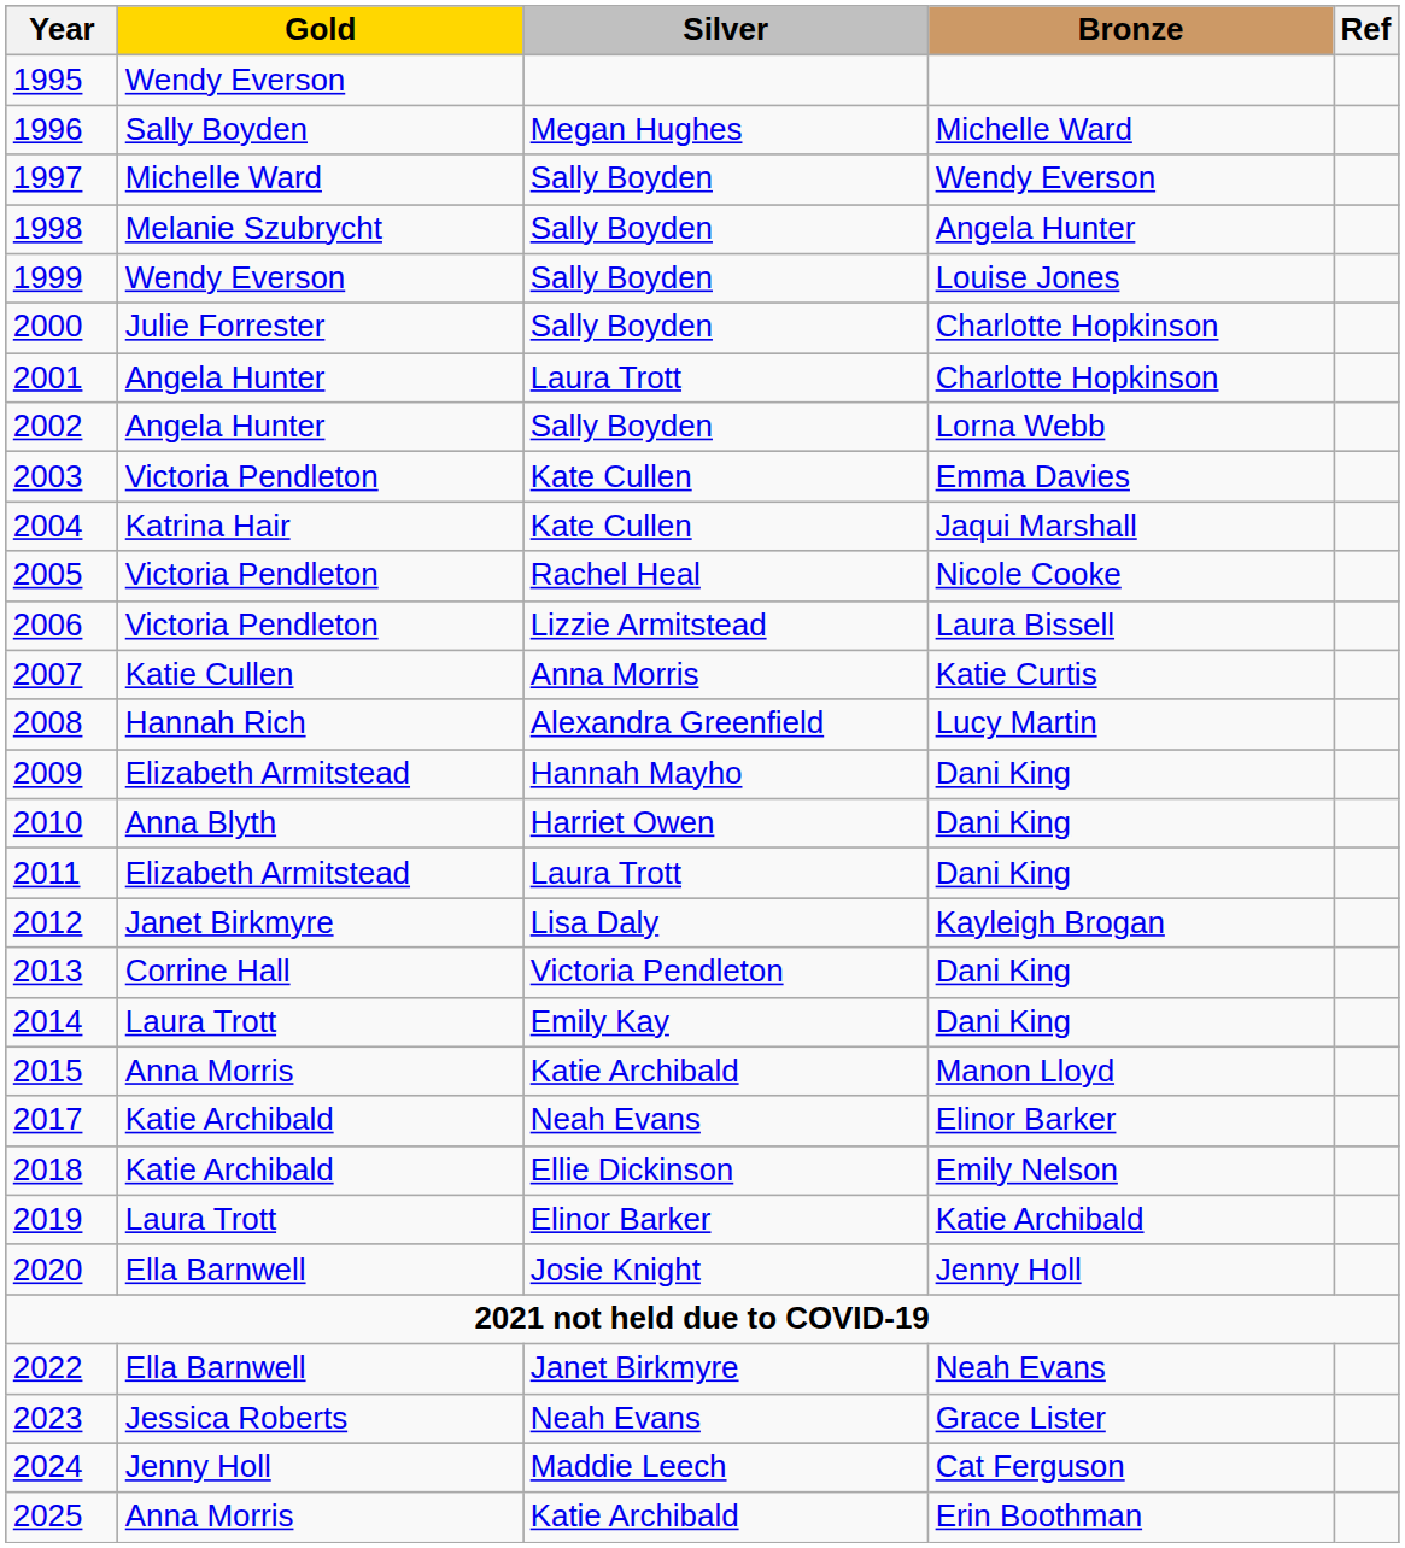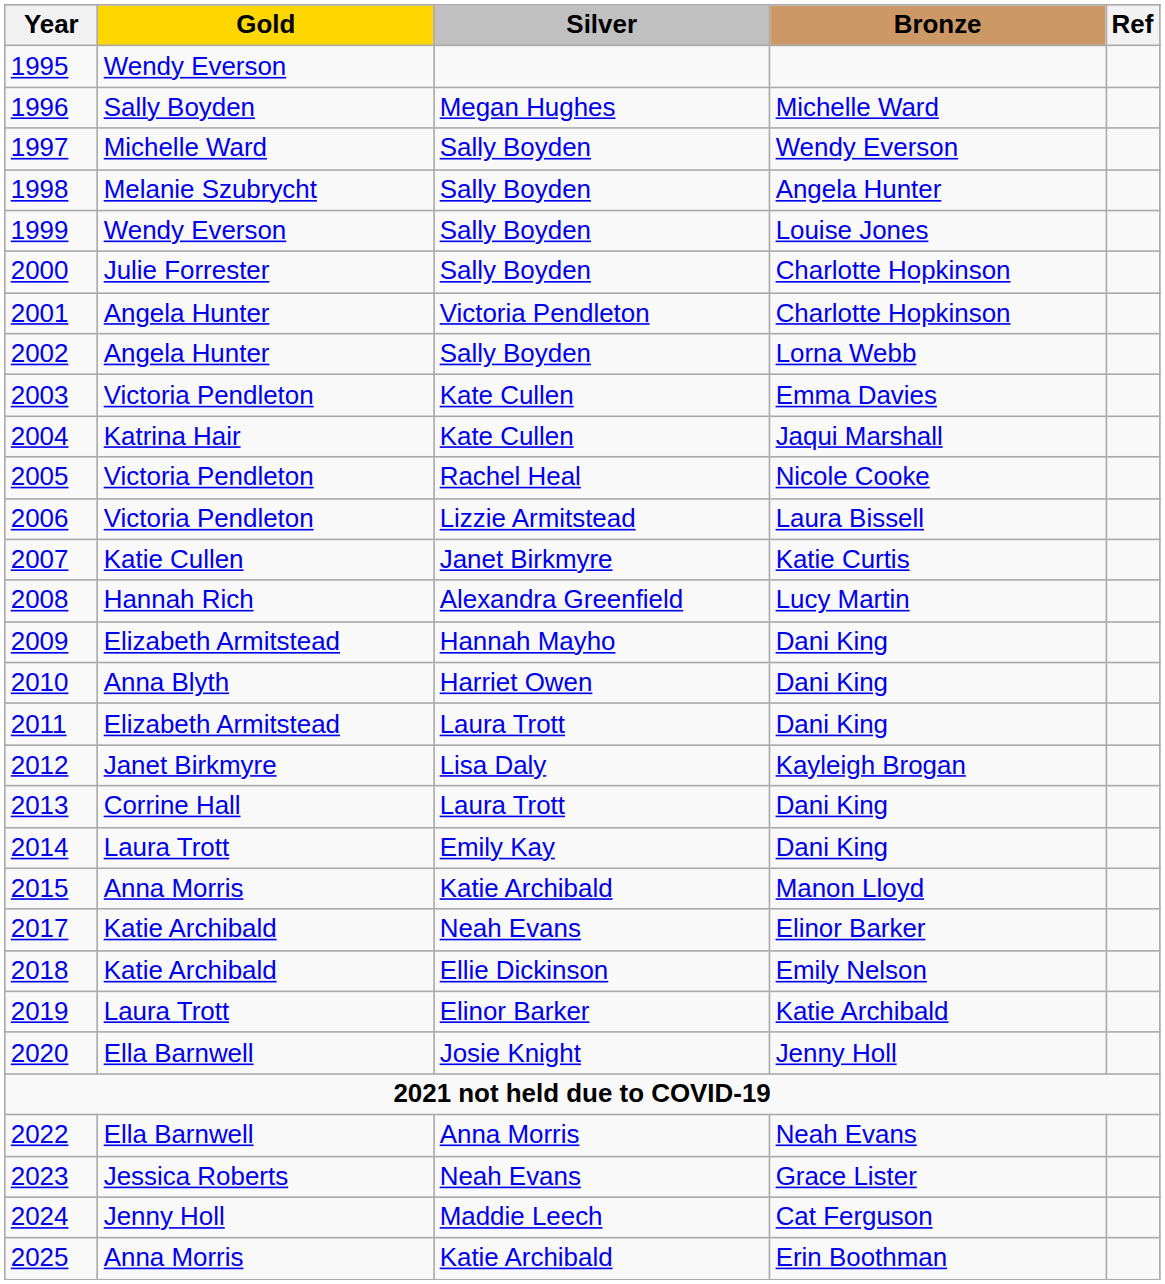2001 | Silver: Laura Trott -> Victoria Pendleton
2007 | Silver: Anna Morris -> Janet Birkmyre
2013 | Silver: Victoria Pendleton -> Laura Trott
2022 | Silver: Janet Birkmyre -> Anna Morris
